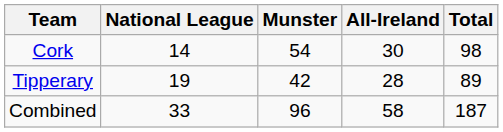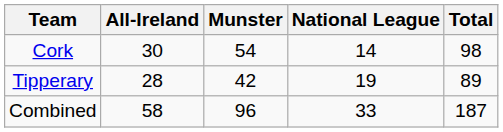columns swapped: All-Ireland <-> National League
